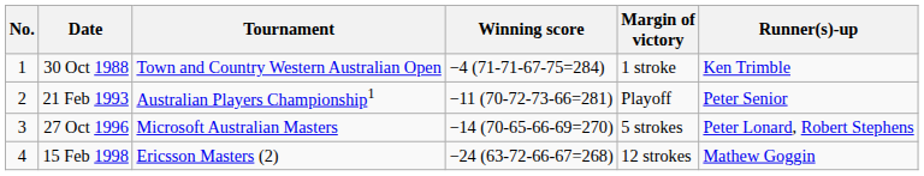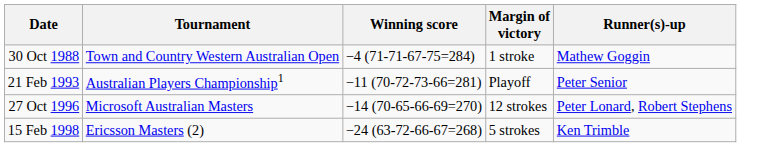- column: No. | 1 | 2 | 3 | 4
30 Oct 1988 | Runner(s)-up: Ken Trimble -> Mathew Goggin
27 Oct 1996 | Margin of victory: 5 strokes -> 12 strokes
15 Feb 1998 | Margin of victory: 12 strokes -> 5 strokes
15 Feb 1998 | Runner(s)-up: Mathew Goggin -> Ken Trimble
